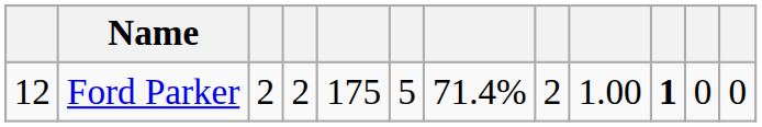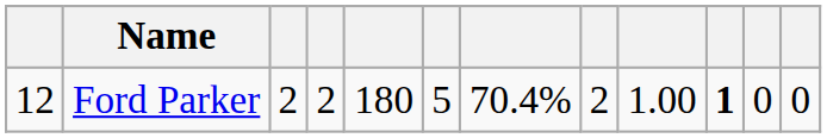Ford Parker | column 5: 175 -> 180
Ford Parker | column 7: 71.4% -> 70.4%
